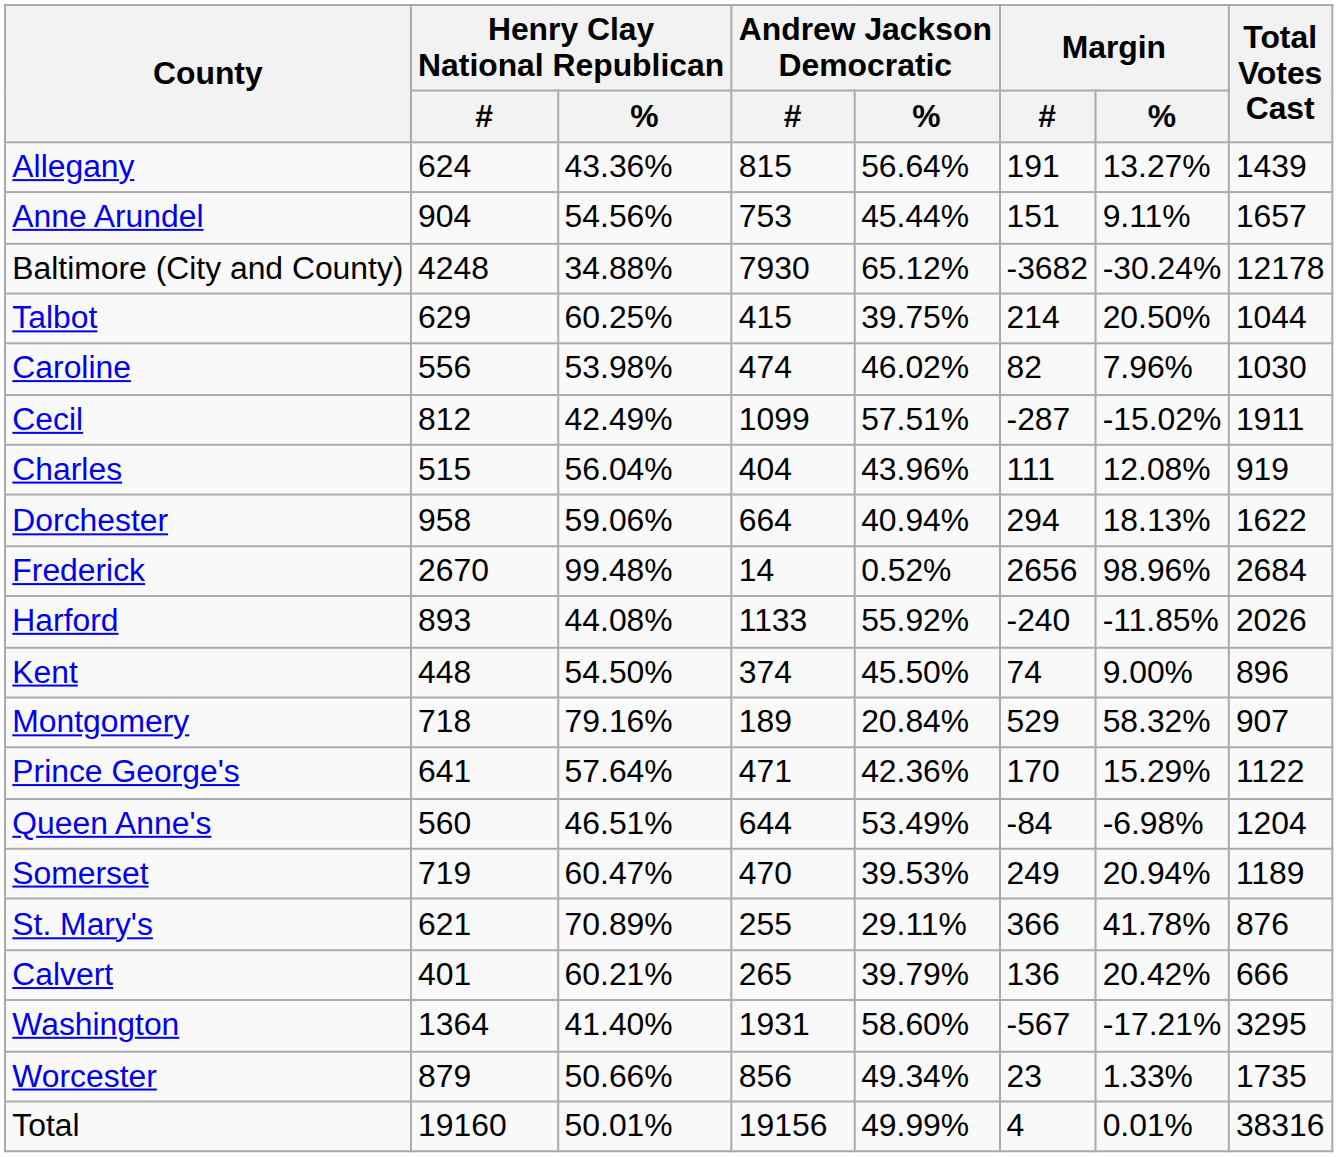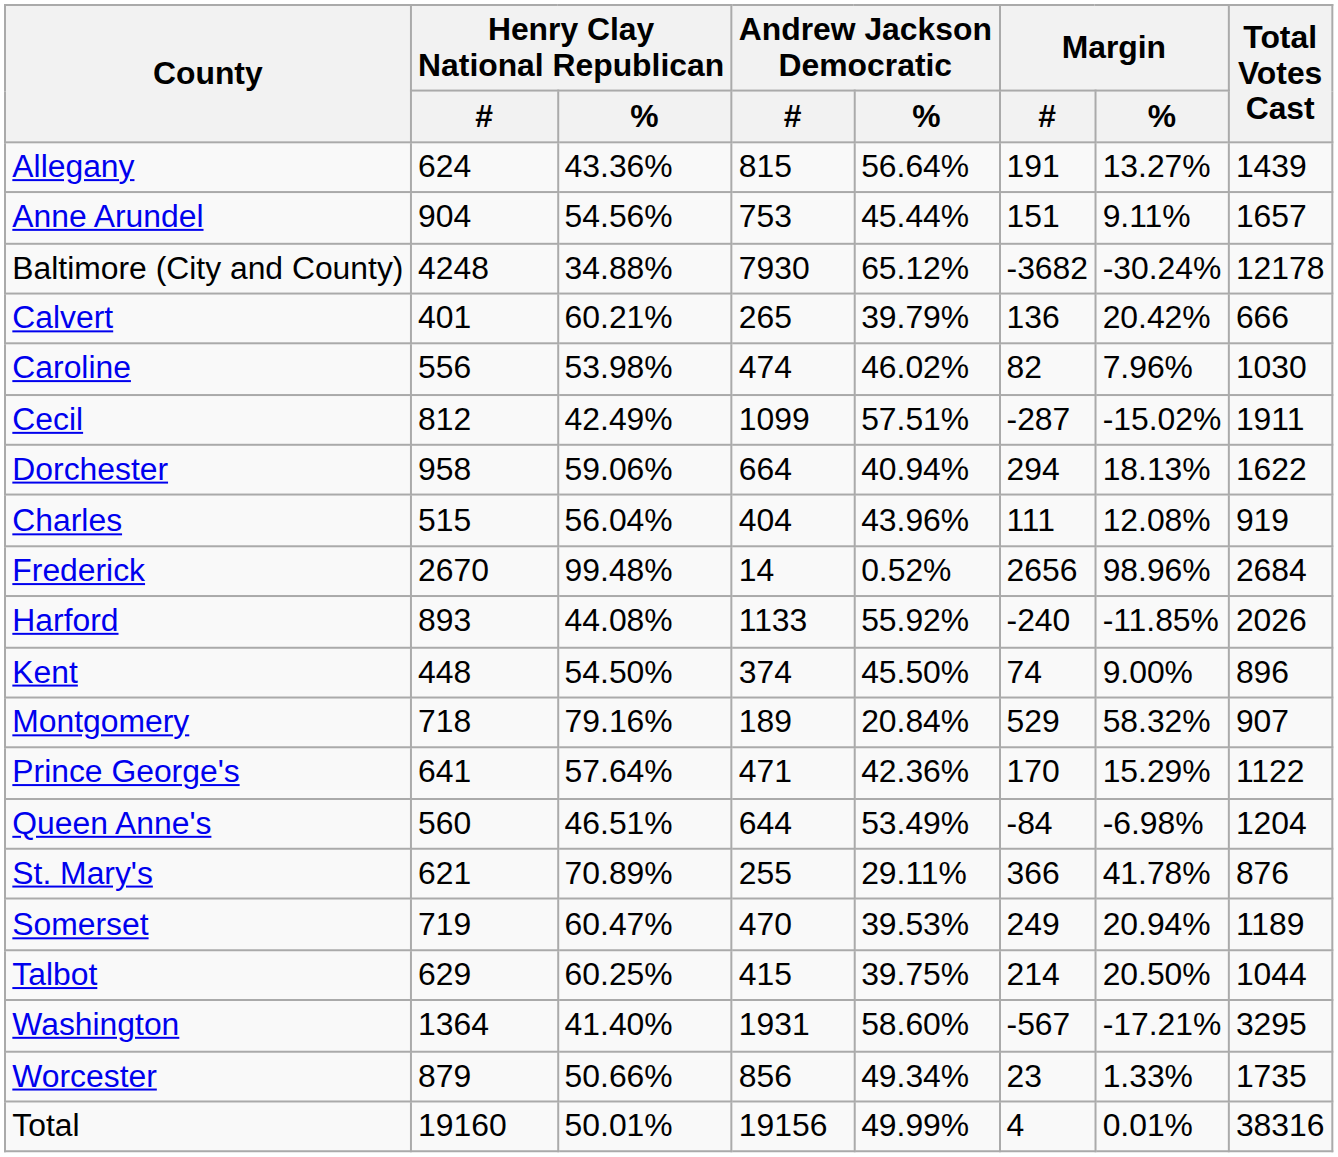rows swapped: Calvert <-> Talbot
rows swapped: Charles <-> Dorchester
rows swapped: St. Mary's <-> Somerset
